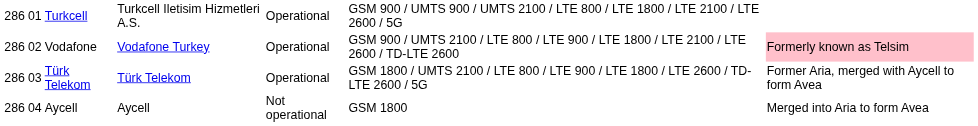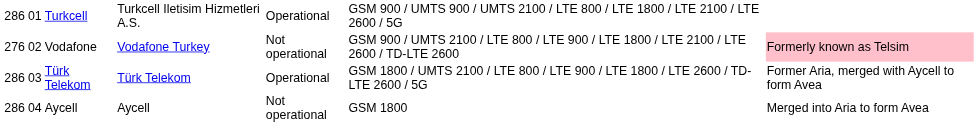Vodafone | column 1: 286 -> 276
Vodafone | column 5: Operational -> Not operational
